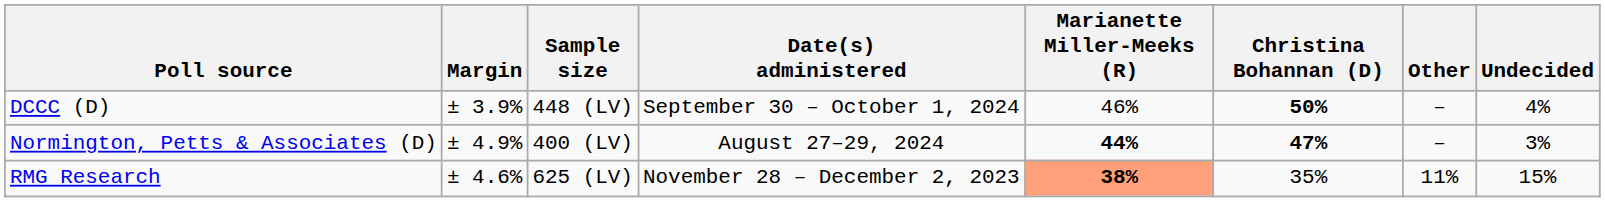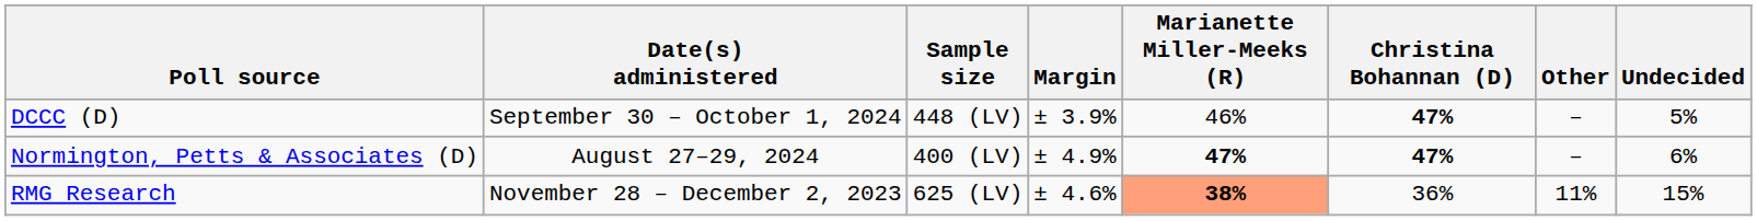columns swapped: Date(s) administered <-> Margin
DCCC (D) | Christina Bohannan (D): 50% -> 47%
DCCC (D) | Undecided: 4% -> 5%
Normington, Petts & Associates (D) | Marianette Miller-Meeks (R): 44% -> 47%
Normington, Petts & Associates (D) | Undecided: 3% -> 6%
RMG Research | Christina Bohannan (D): 35% -> 36%
